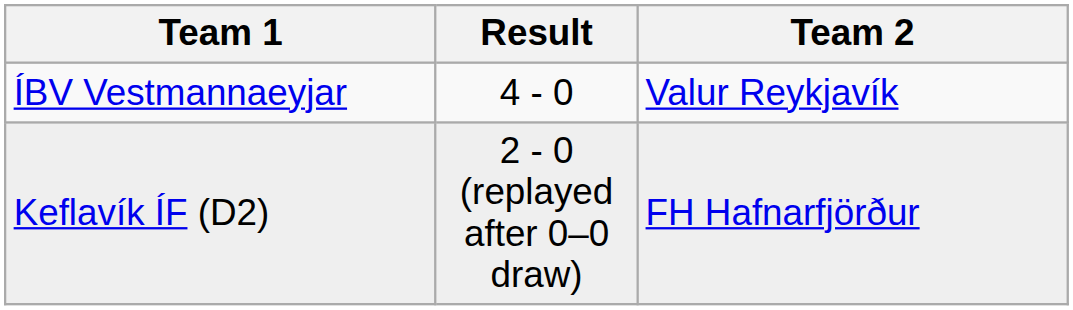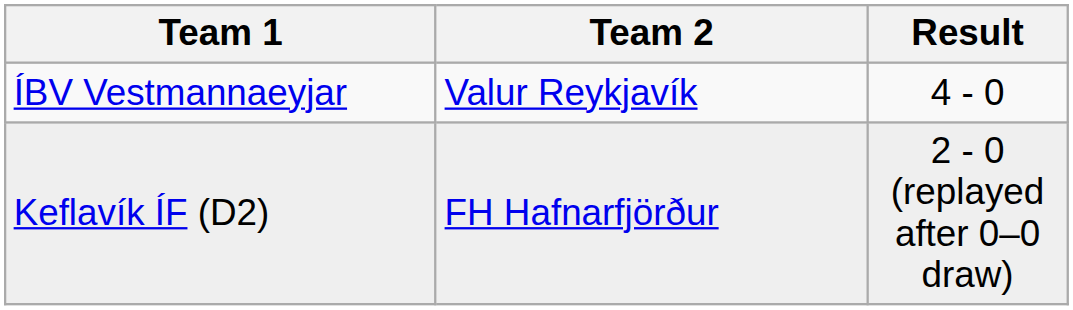columns swapped: Team 2 <-> Result
